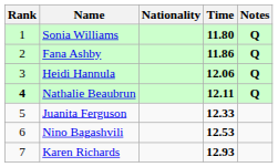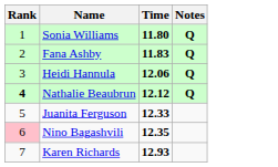- column: Nationality
Fana Ashby | Time: 11.86 -> 11.83
Nathalie Beaubrun | Time: 12.11 -> 12.12
Nino Bagashvili | Rank: no background -> pink background
Nino Bagashvili | Time: 12.53 -> 12.35
